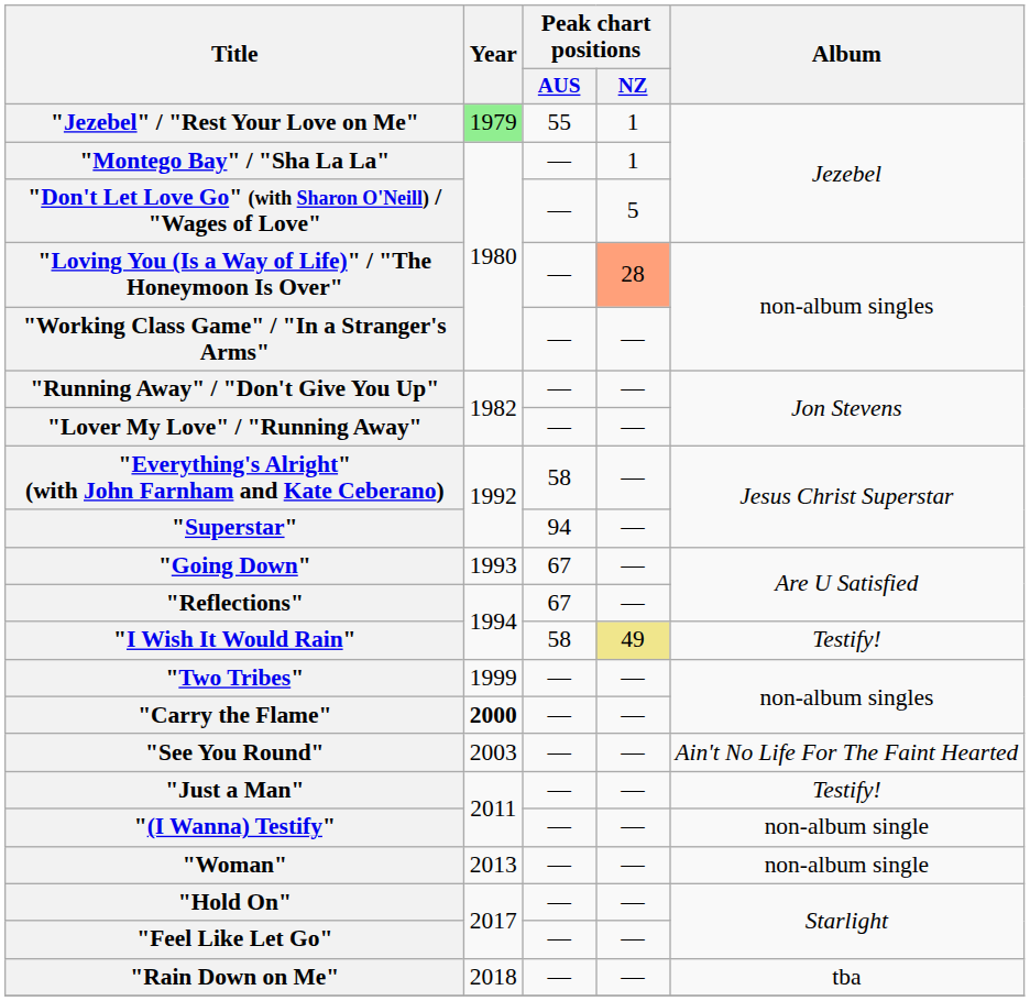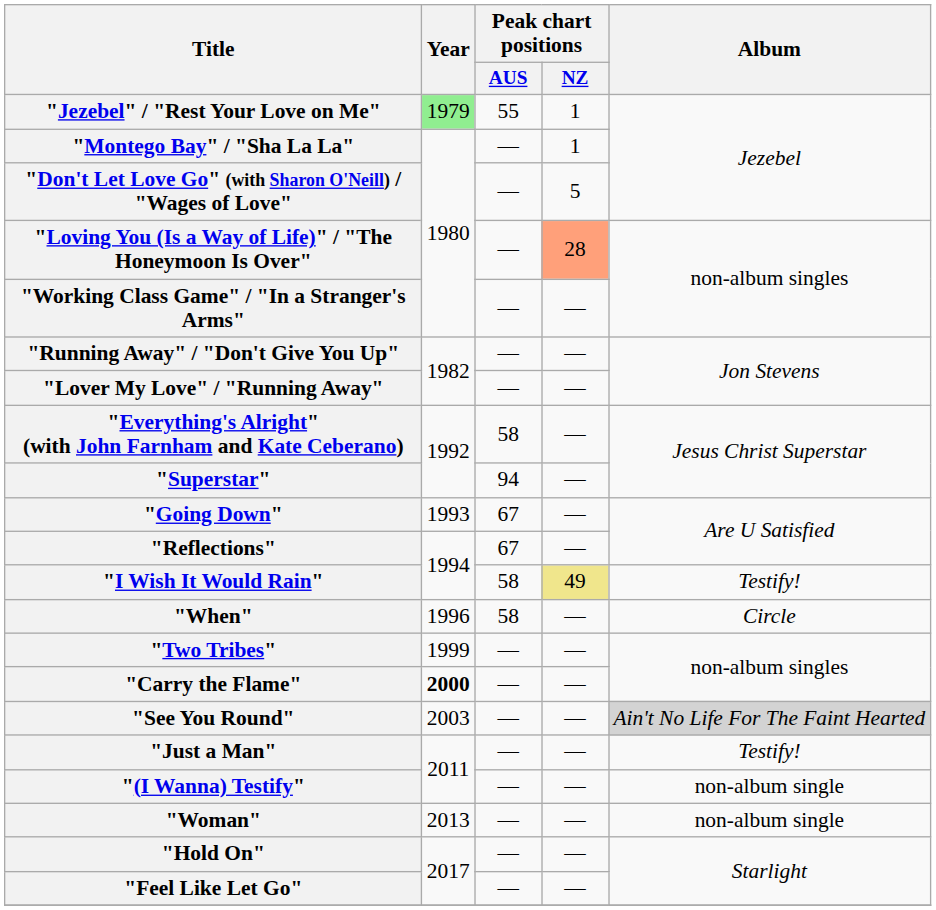+ row: "When" | 1996 | 58 | — | Circle
"See You Round" | Album: no background -> lightgrey background
- row: "Rain Down on Me" | 2018 | — | — | tba
